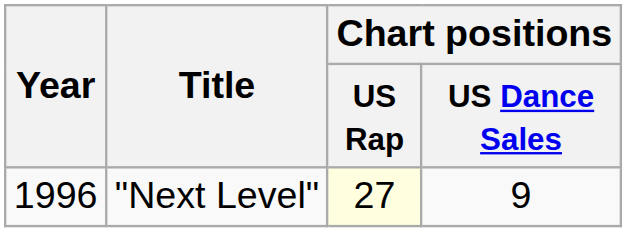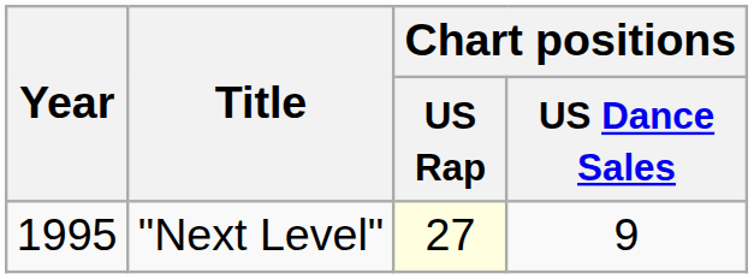"Next Level" | Year: 1996 -> 1995
